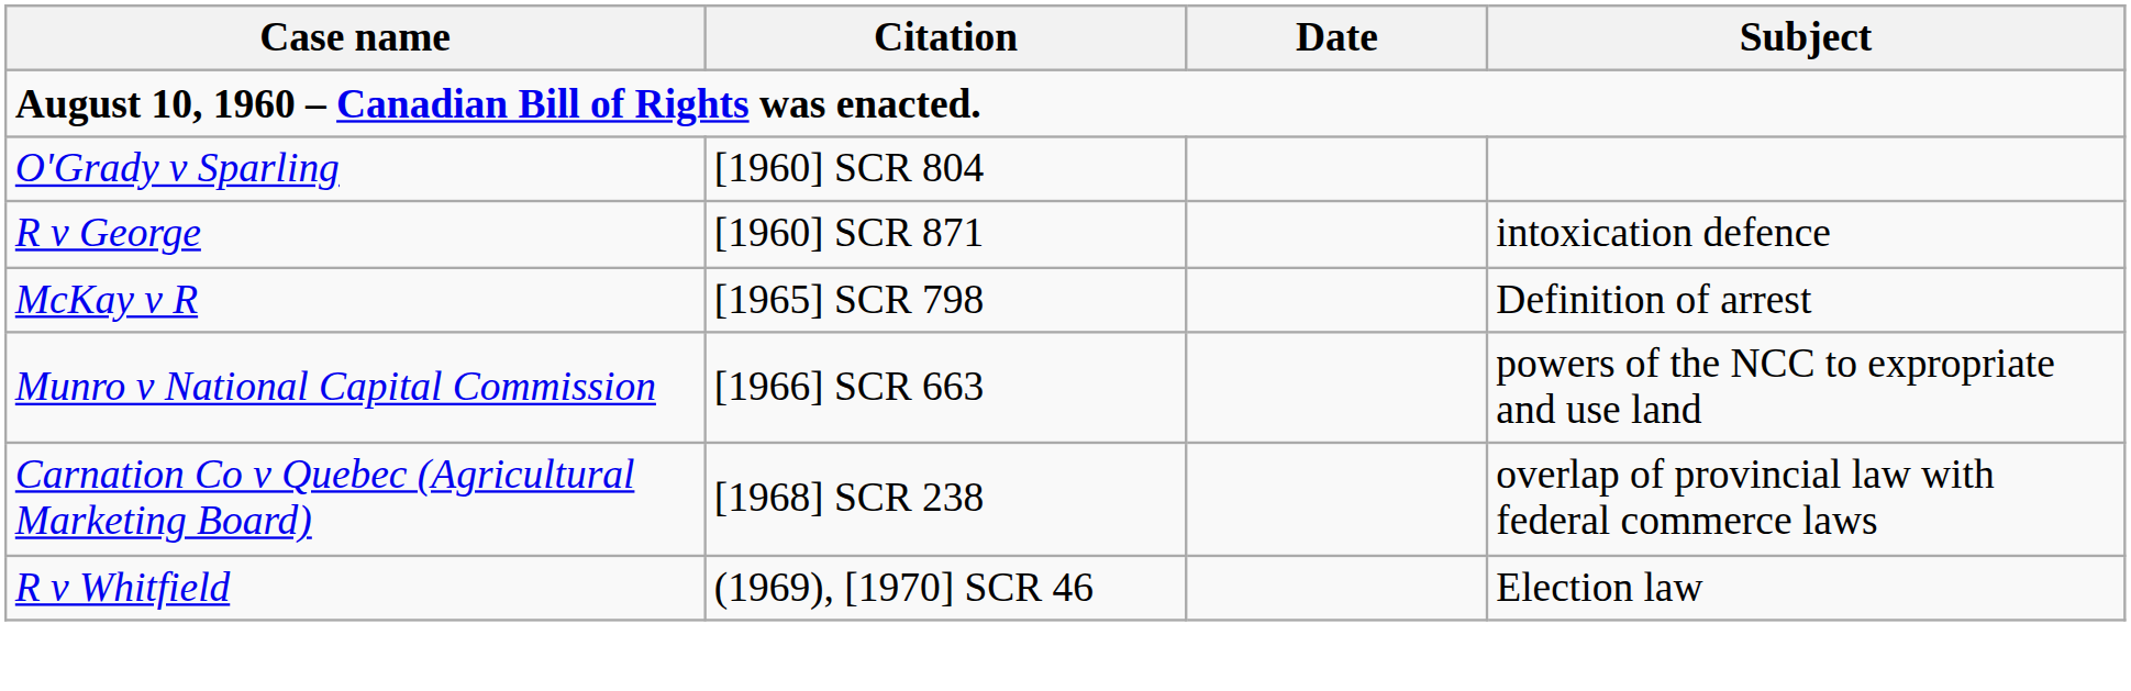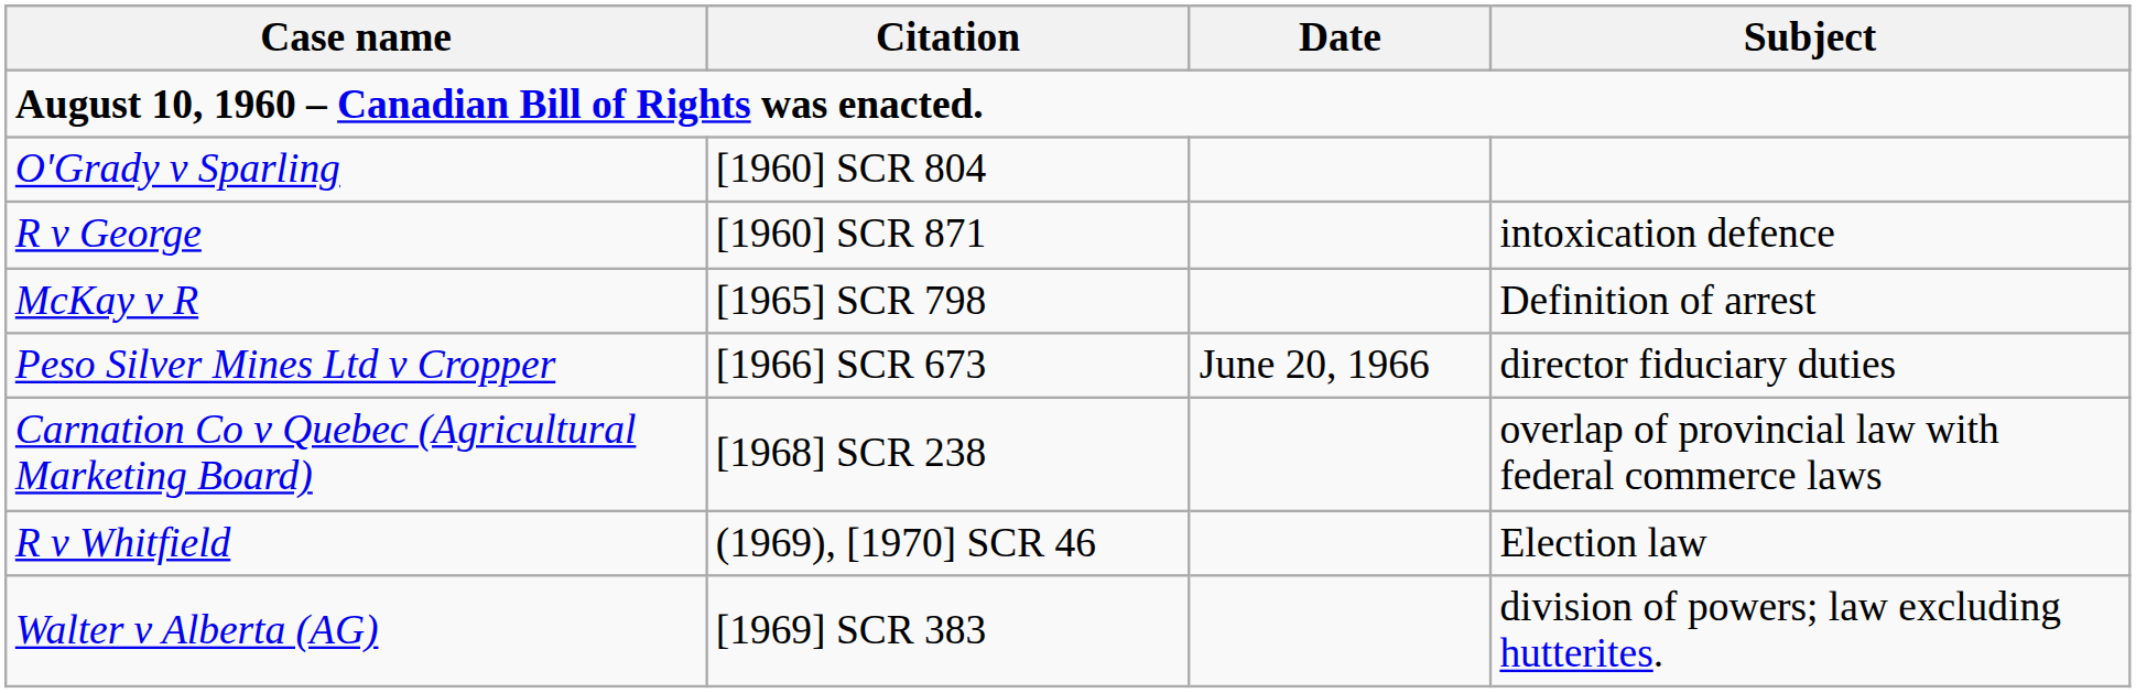- row: Munro v National Capital Commission | [1966] SCR 663 | powers of the NCC to expropriate and use land
+ row: Peso Silver Mines Ltd v Cropper | [1966] SCR 673 | June 20, 1966 | director fiduciary duties
+ row: Walter v Alberta (AG) | [1969] SCR 383 | division of powers; law excluding hutterites.
